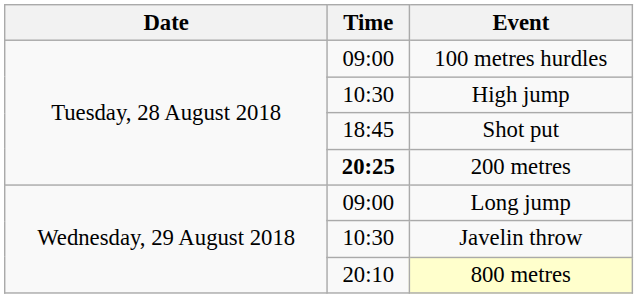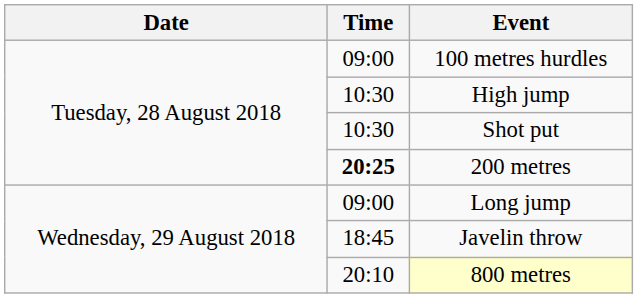Shot put | Time: 18:45 -> 10:30
Javelin throw | Time: 10:30 -> 18:45
